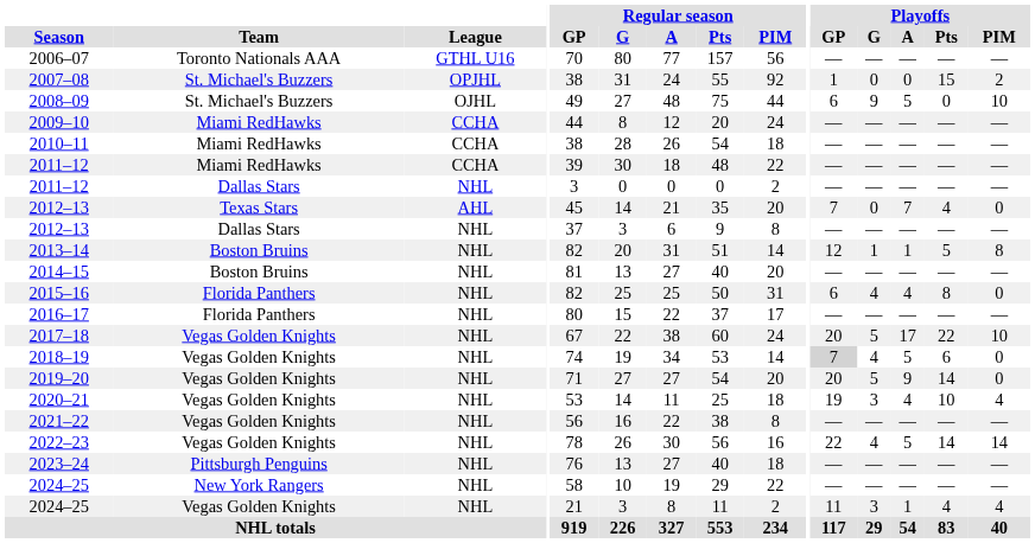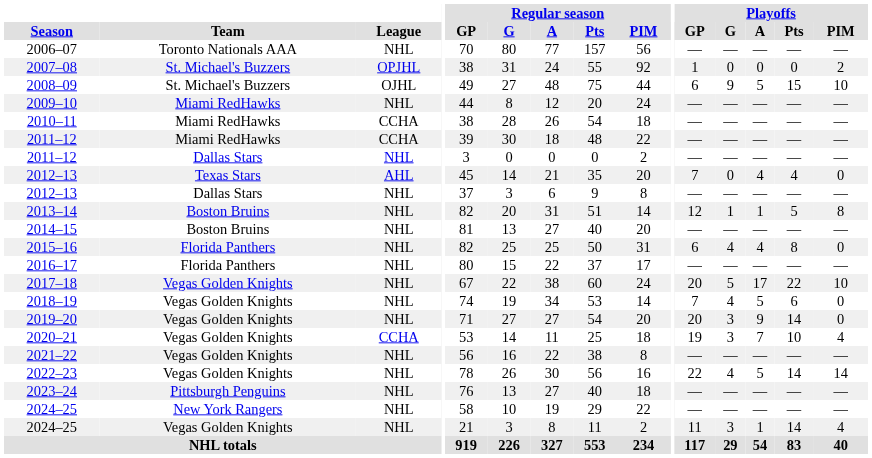2006–07 | League: GTHL U16 -> NHL
2007–08 | Playoffs / Pts: 15 -> 0
2008–09 | Playoffs / Pts: 0 -> 15
2009–10 | League: CCHA -> NHL
2012–13 / Texas Stars | Playoffs / A: 7 -> 4
2018–19 | Playoffs / GP: lightgrey background -> no background
2019–20 | Playoffs / G: 5 -> 3
2020–21 | League: NHL -> CCHA
2020–21 | Playoffs / A: 4 -> 7
2024–25 / Vegas Golden Knights | Playoffs / Pts: 4 -> 14
